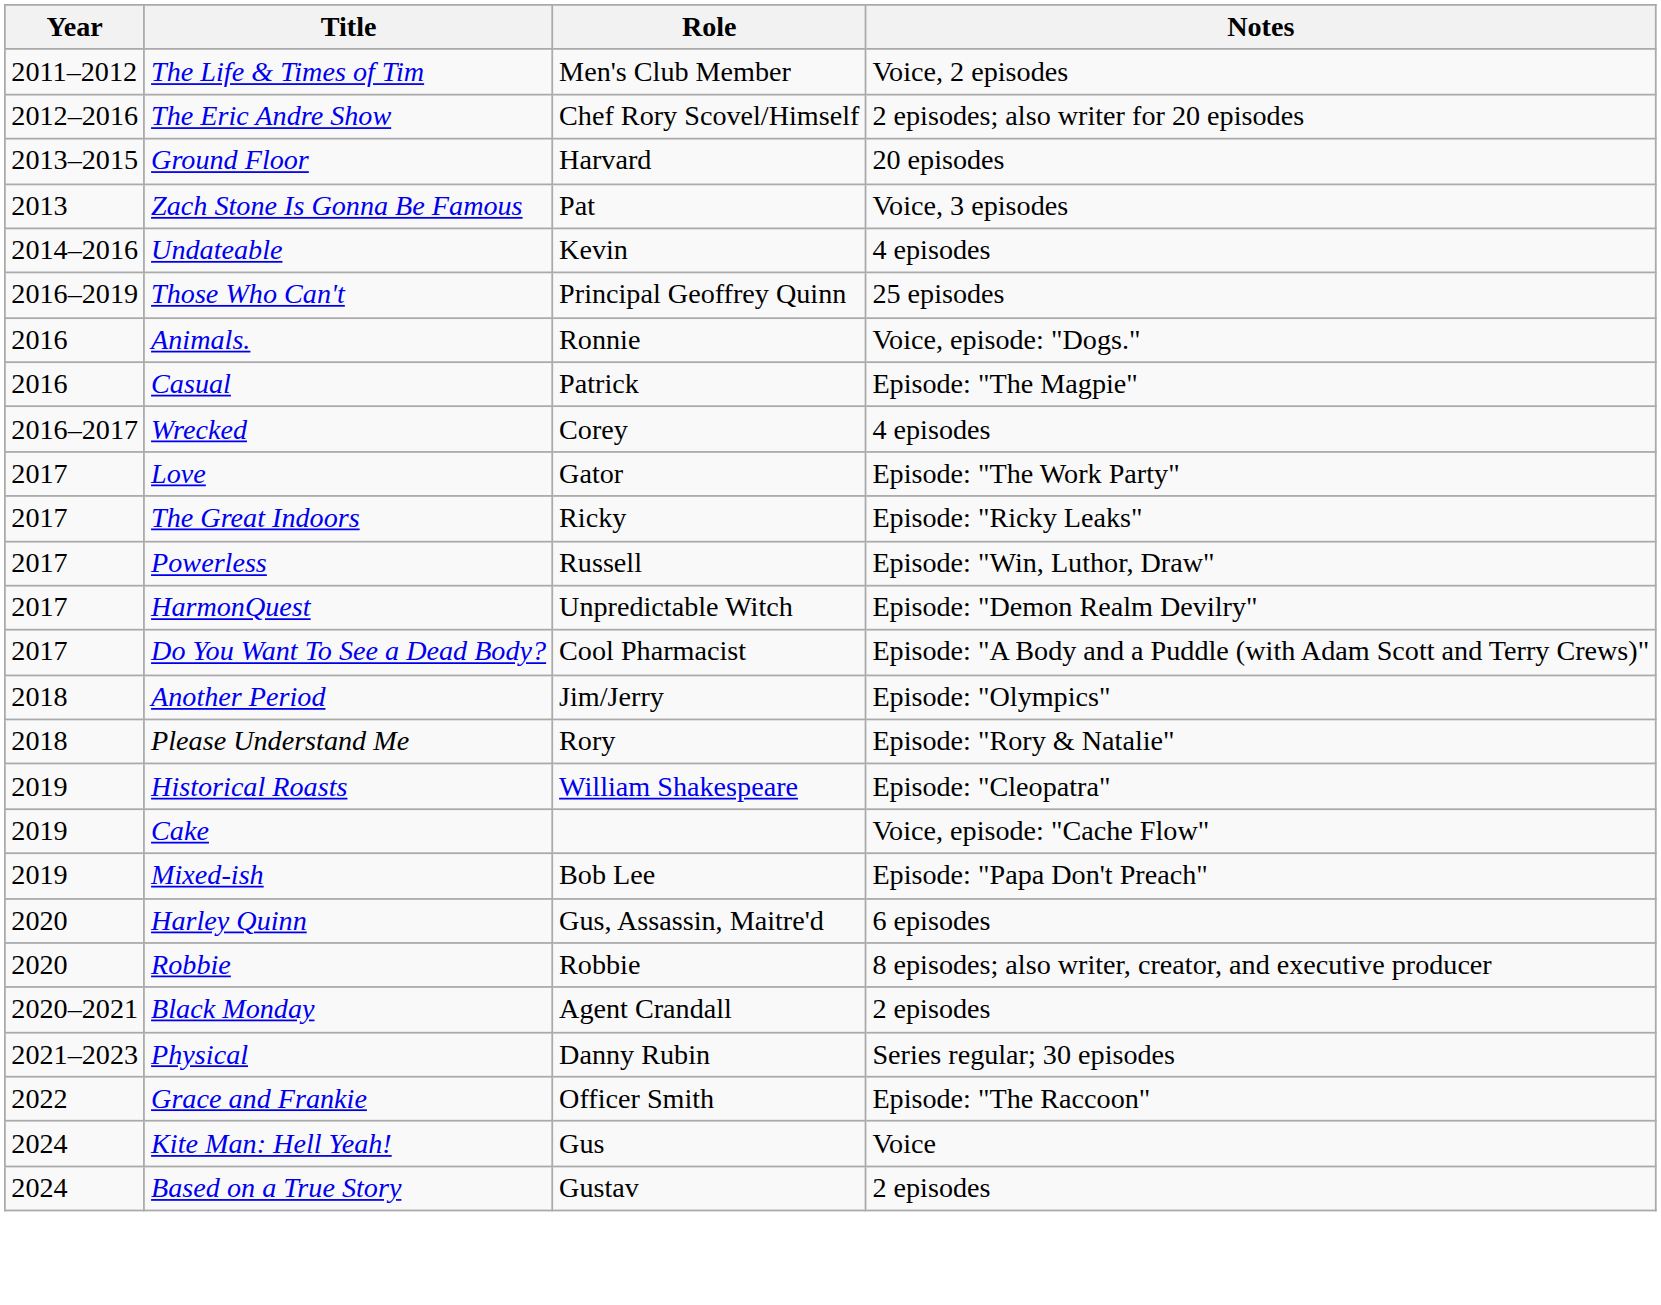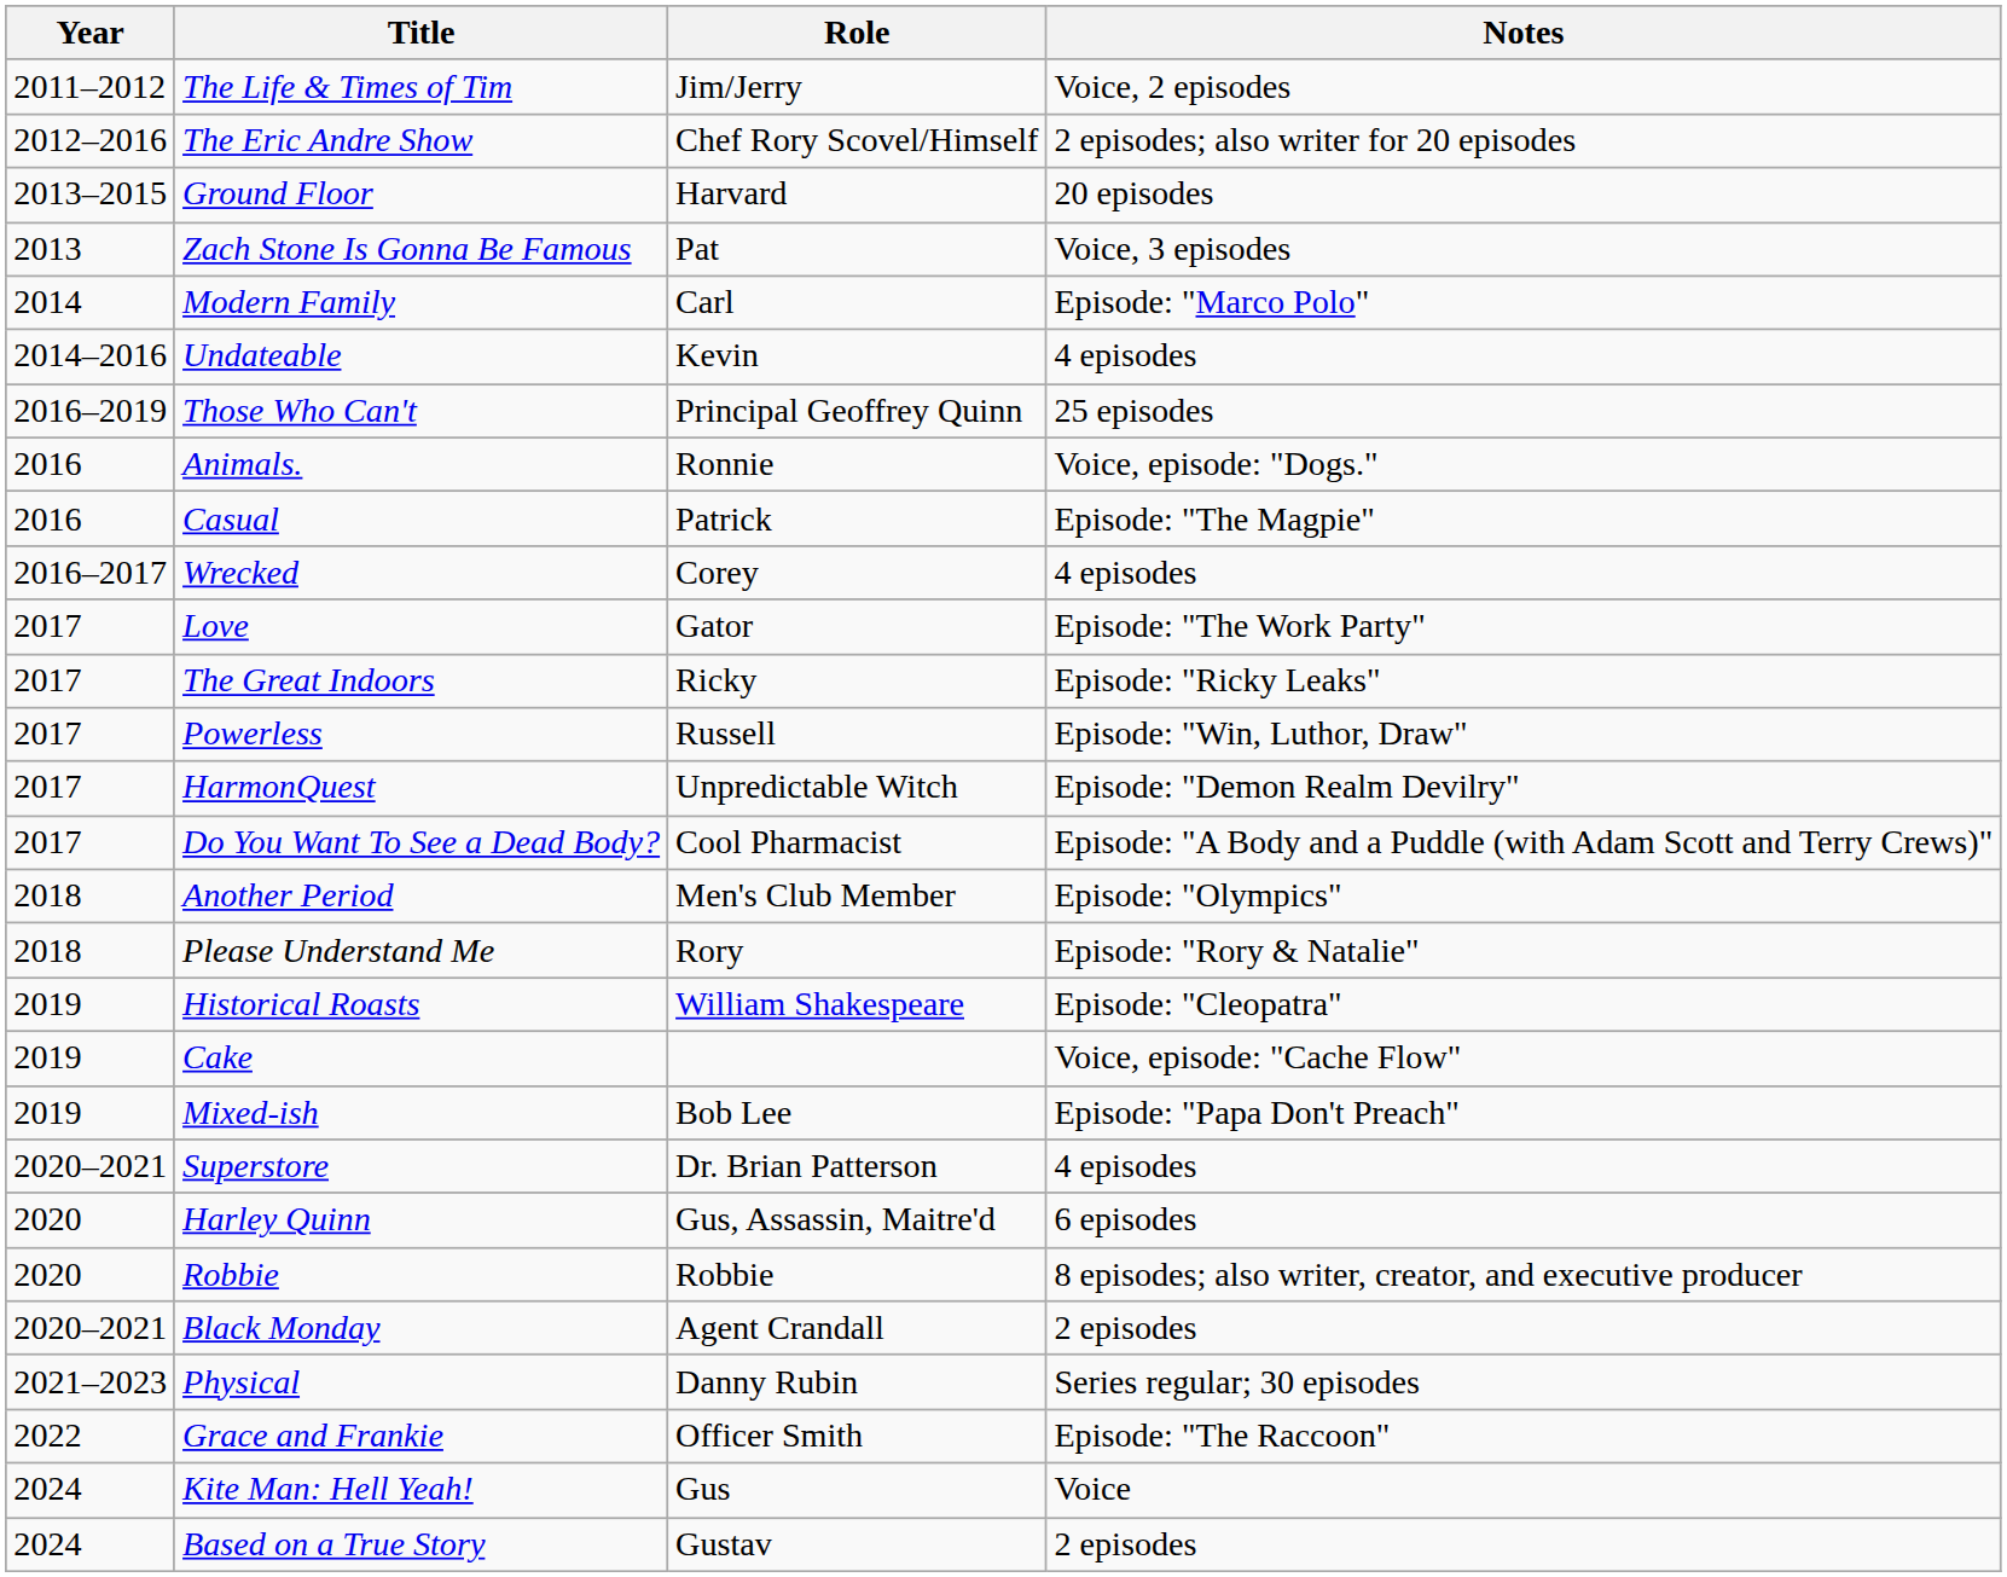The Life & Times of Tim | Role: Men's Club Member -> Jim/Jerry
+ row: 2014 | Modern Family | Carl | Episode: "Marco Polo"
Another Period | Role: Jim/Jerry -> Men's Club Member
+ row: 2020–2021 | Superstore | Dr. Brian Patterson | 4 episodes
